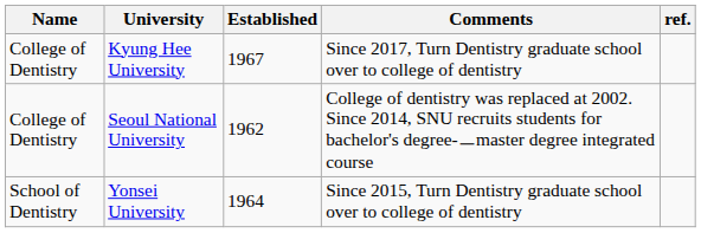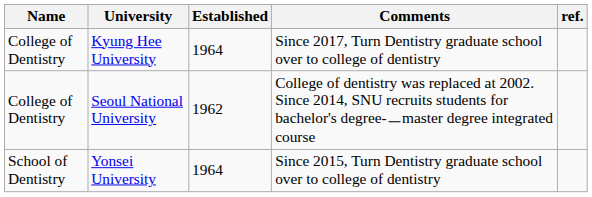Kyung Hee University | Established: 1967 -> 1964
